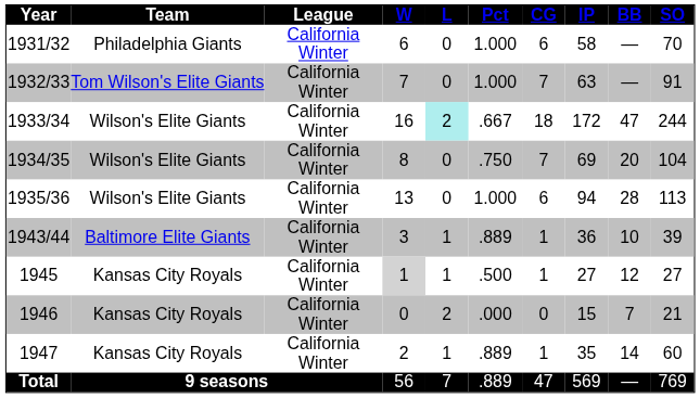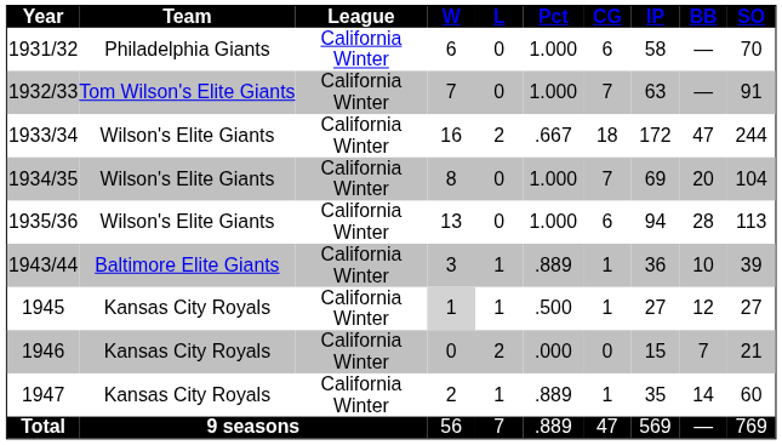1933/34 | L: paleturquoise background -> no background
1934/35 | Pct: .750 -> 1.000
